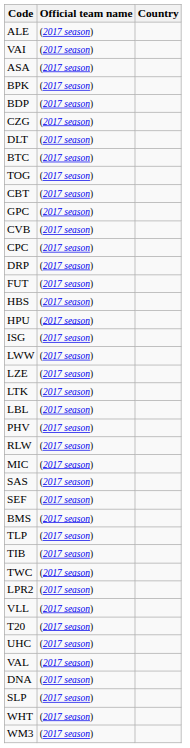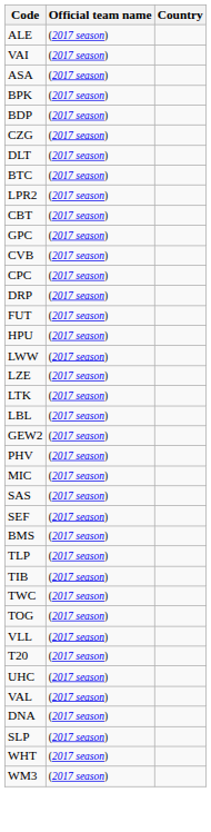rows swapped: LPR2 <-> TOG
- row: HBS | (2017 season)
- row: ISG | (2017 season)
+ row: GEW2 | (2017 season)
- row: RLW | (2017 season)
